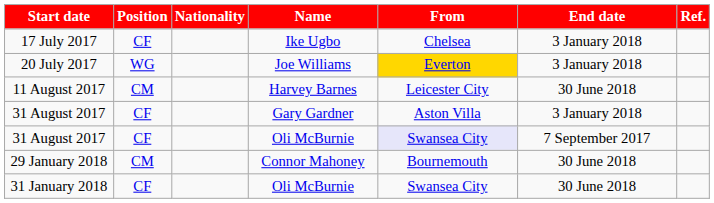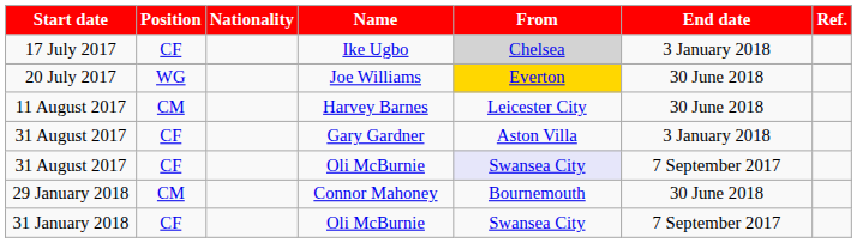17 July 2017 | From: no background -> lightgrey background
20 July 2017 | End date: 3 January 2018 -> 30 June 2018
31 January 2018 | End date: 30 June 2018 -> 7 September 2017
